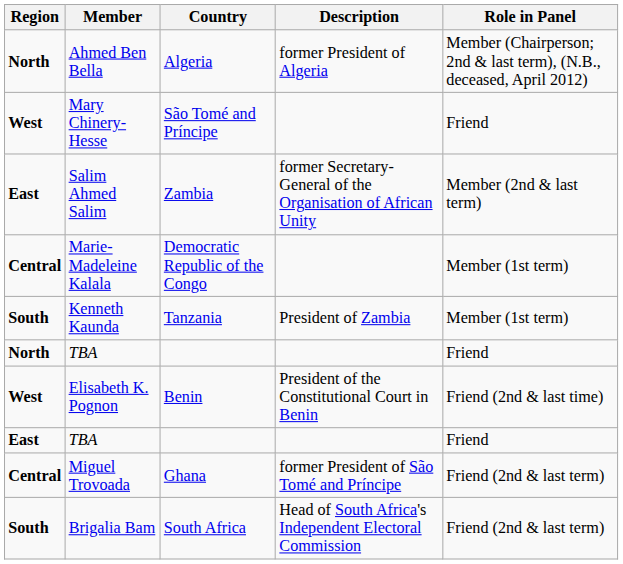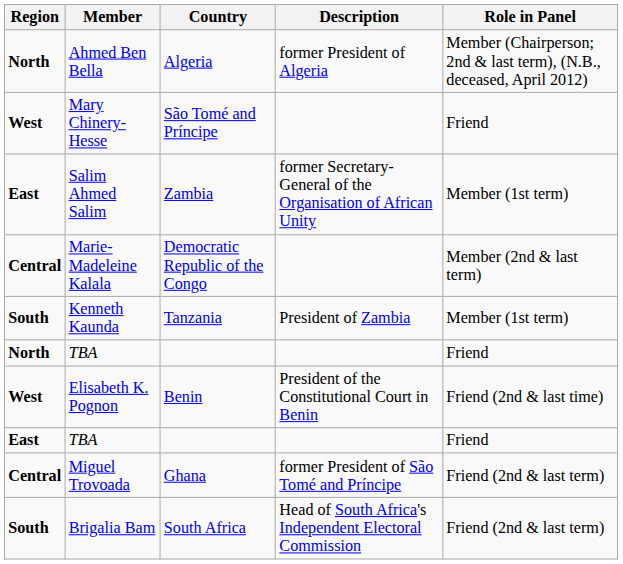Salim Ahmed Salim | Role in Panel: Member (2nd & last term) -> Member (1st term)
Marie-Madeleine Kalala | Role in Panel: Member (1st term) -> Member (2nd & last term)
